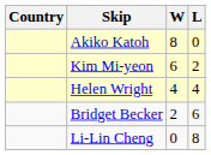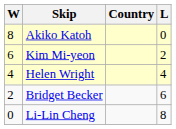columns swapped: Country <-> W
